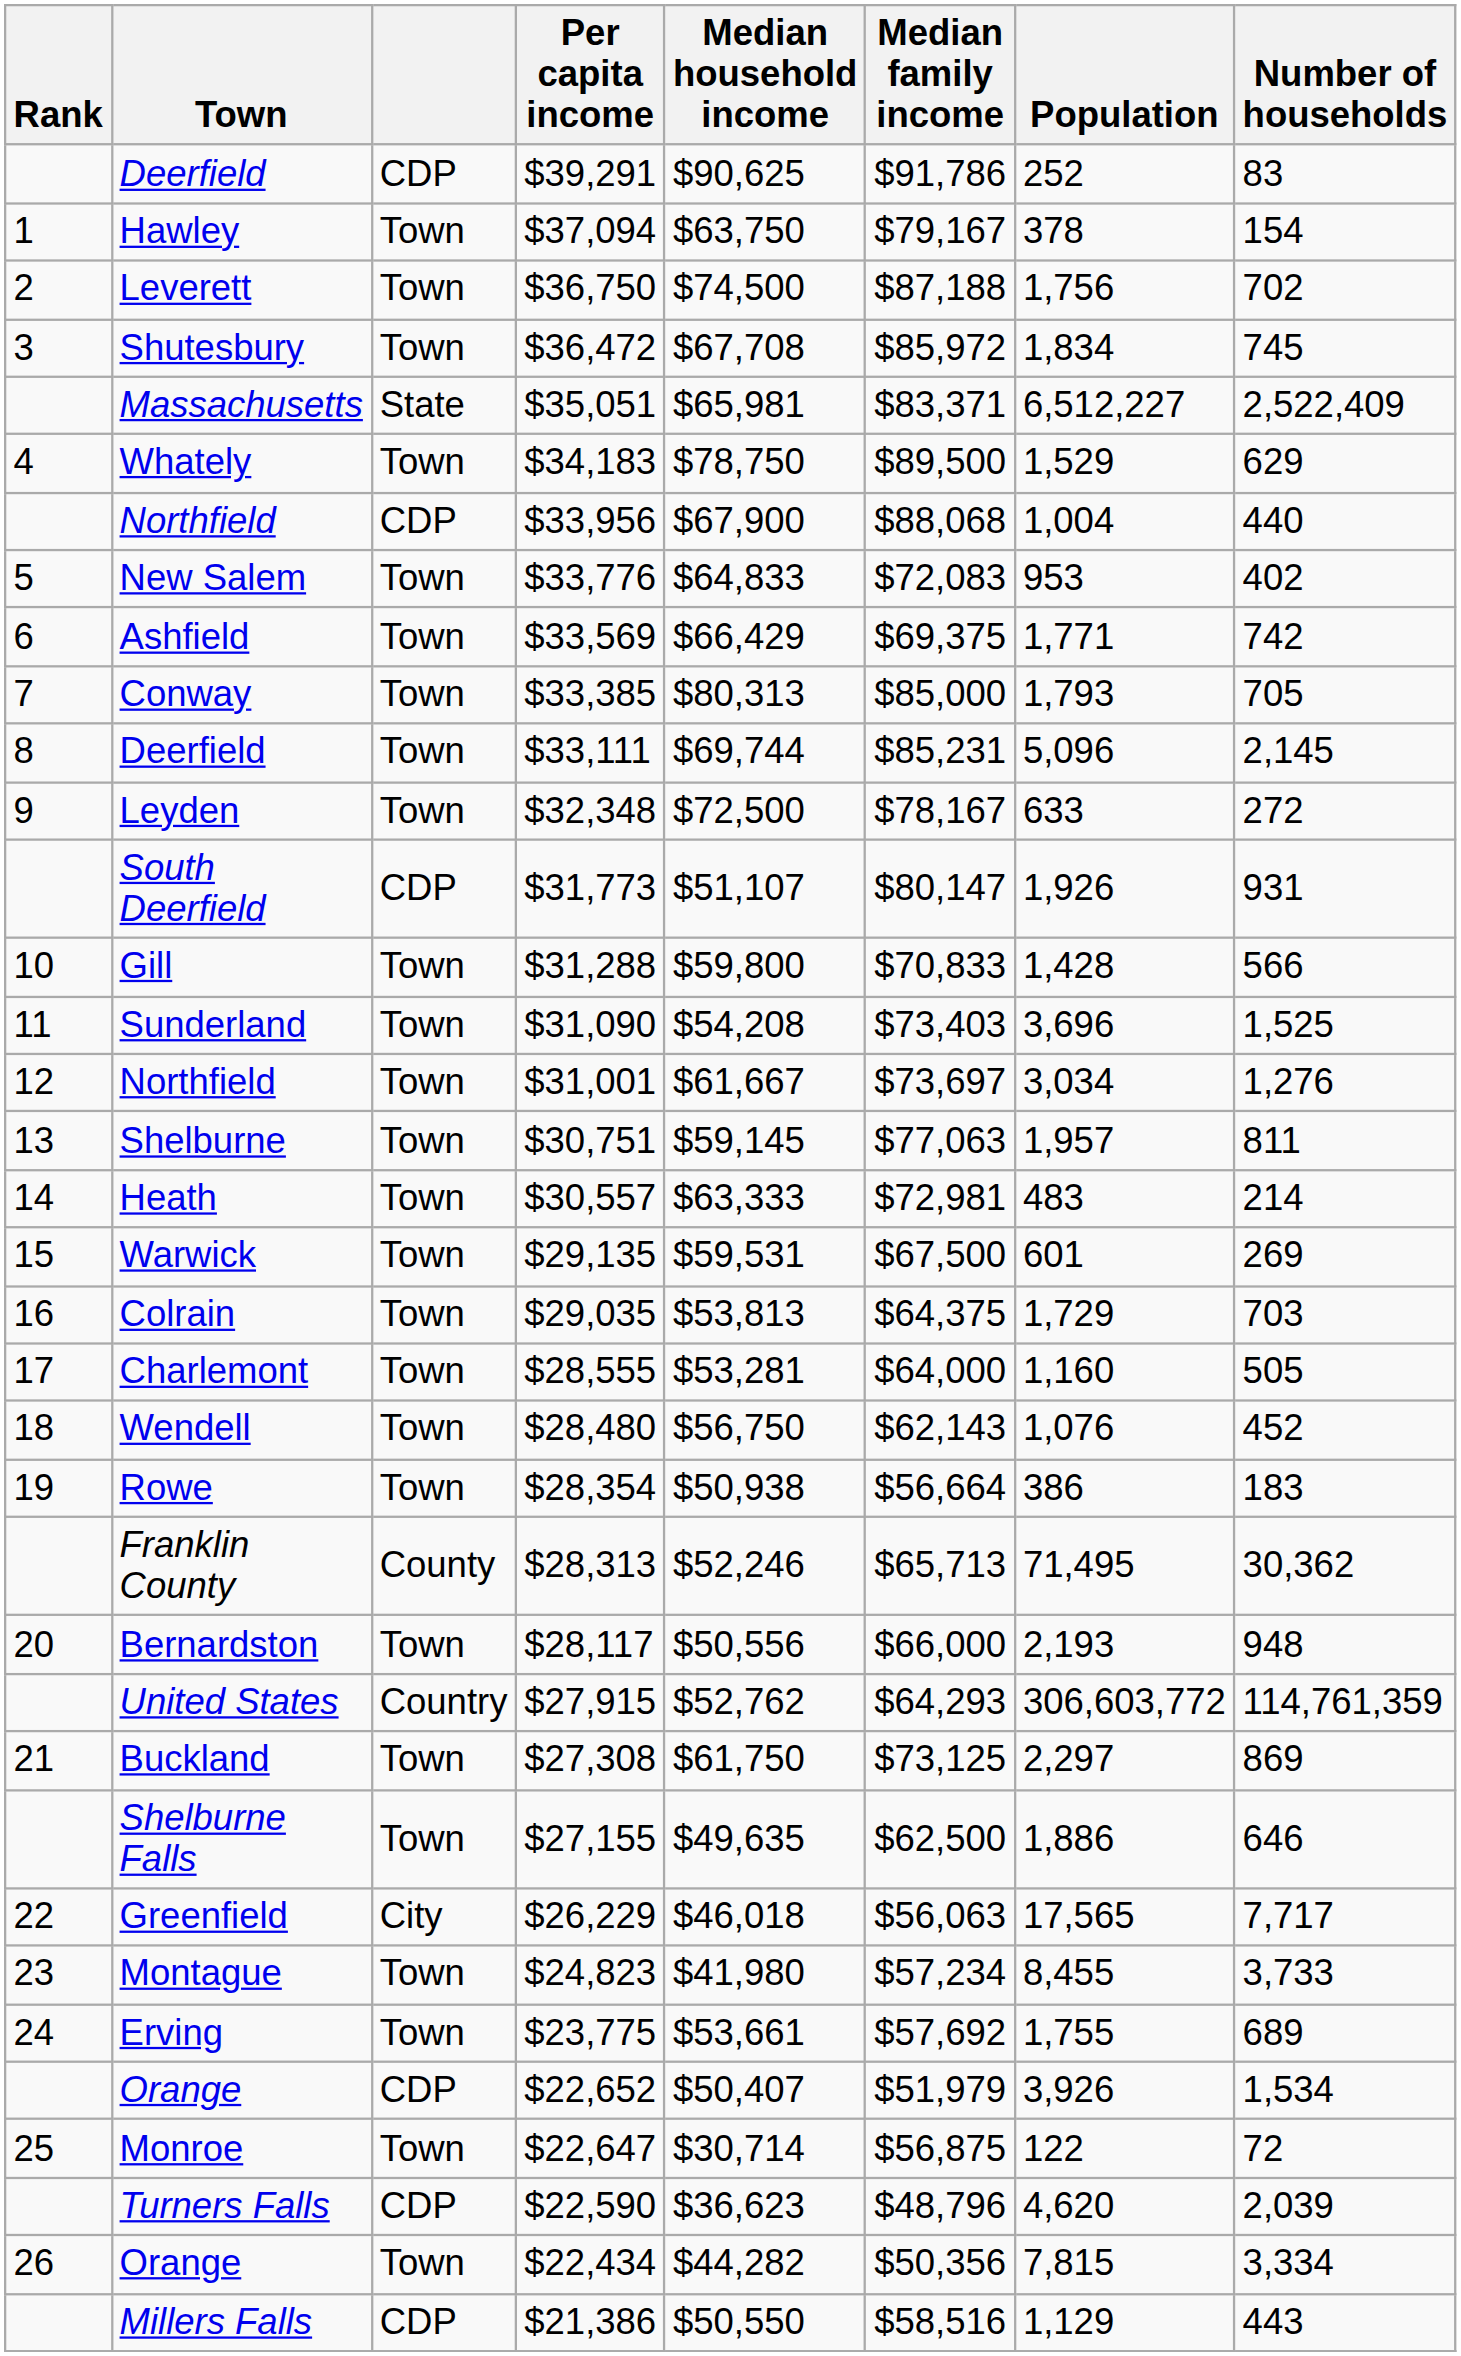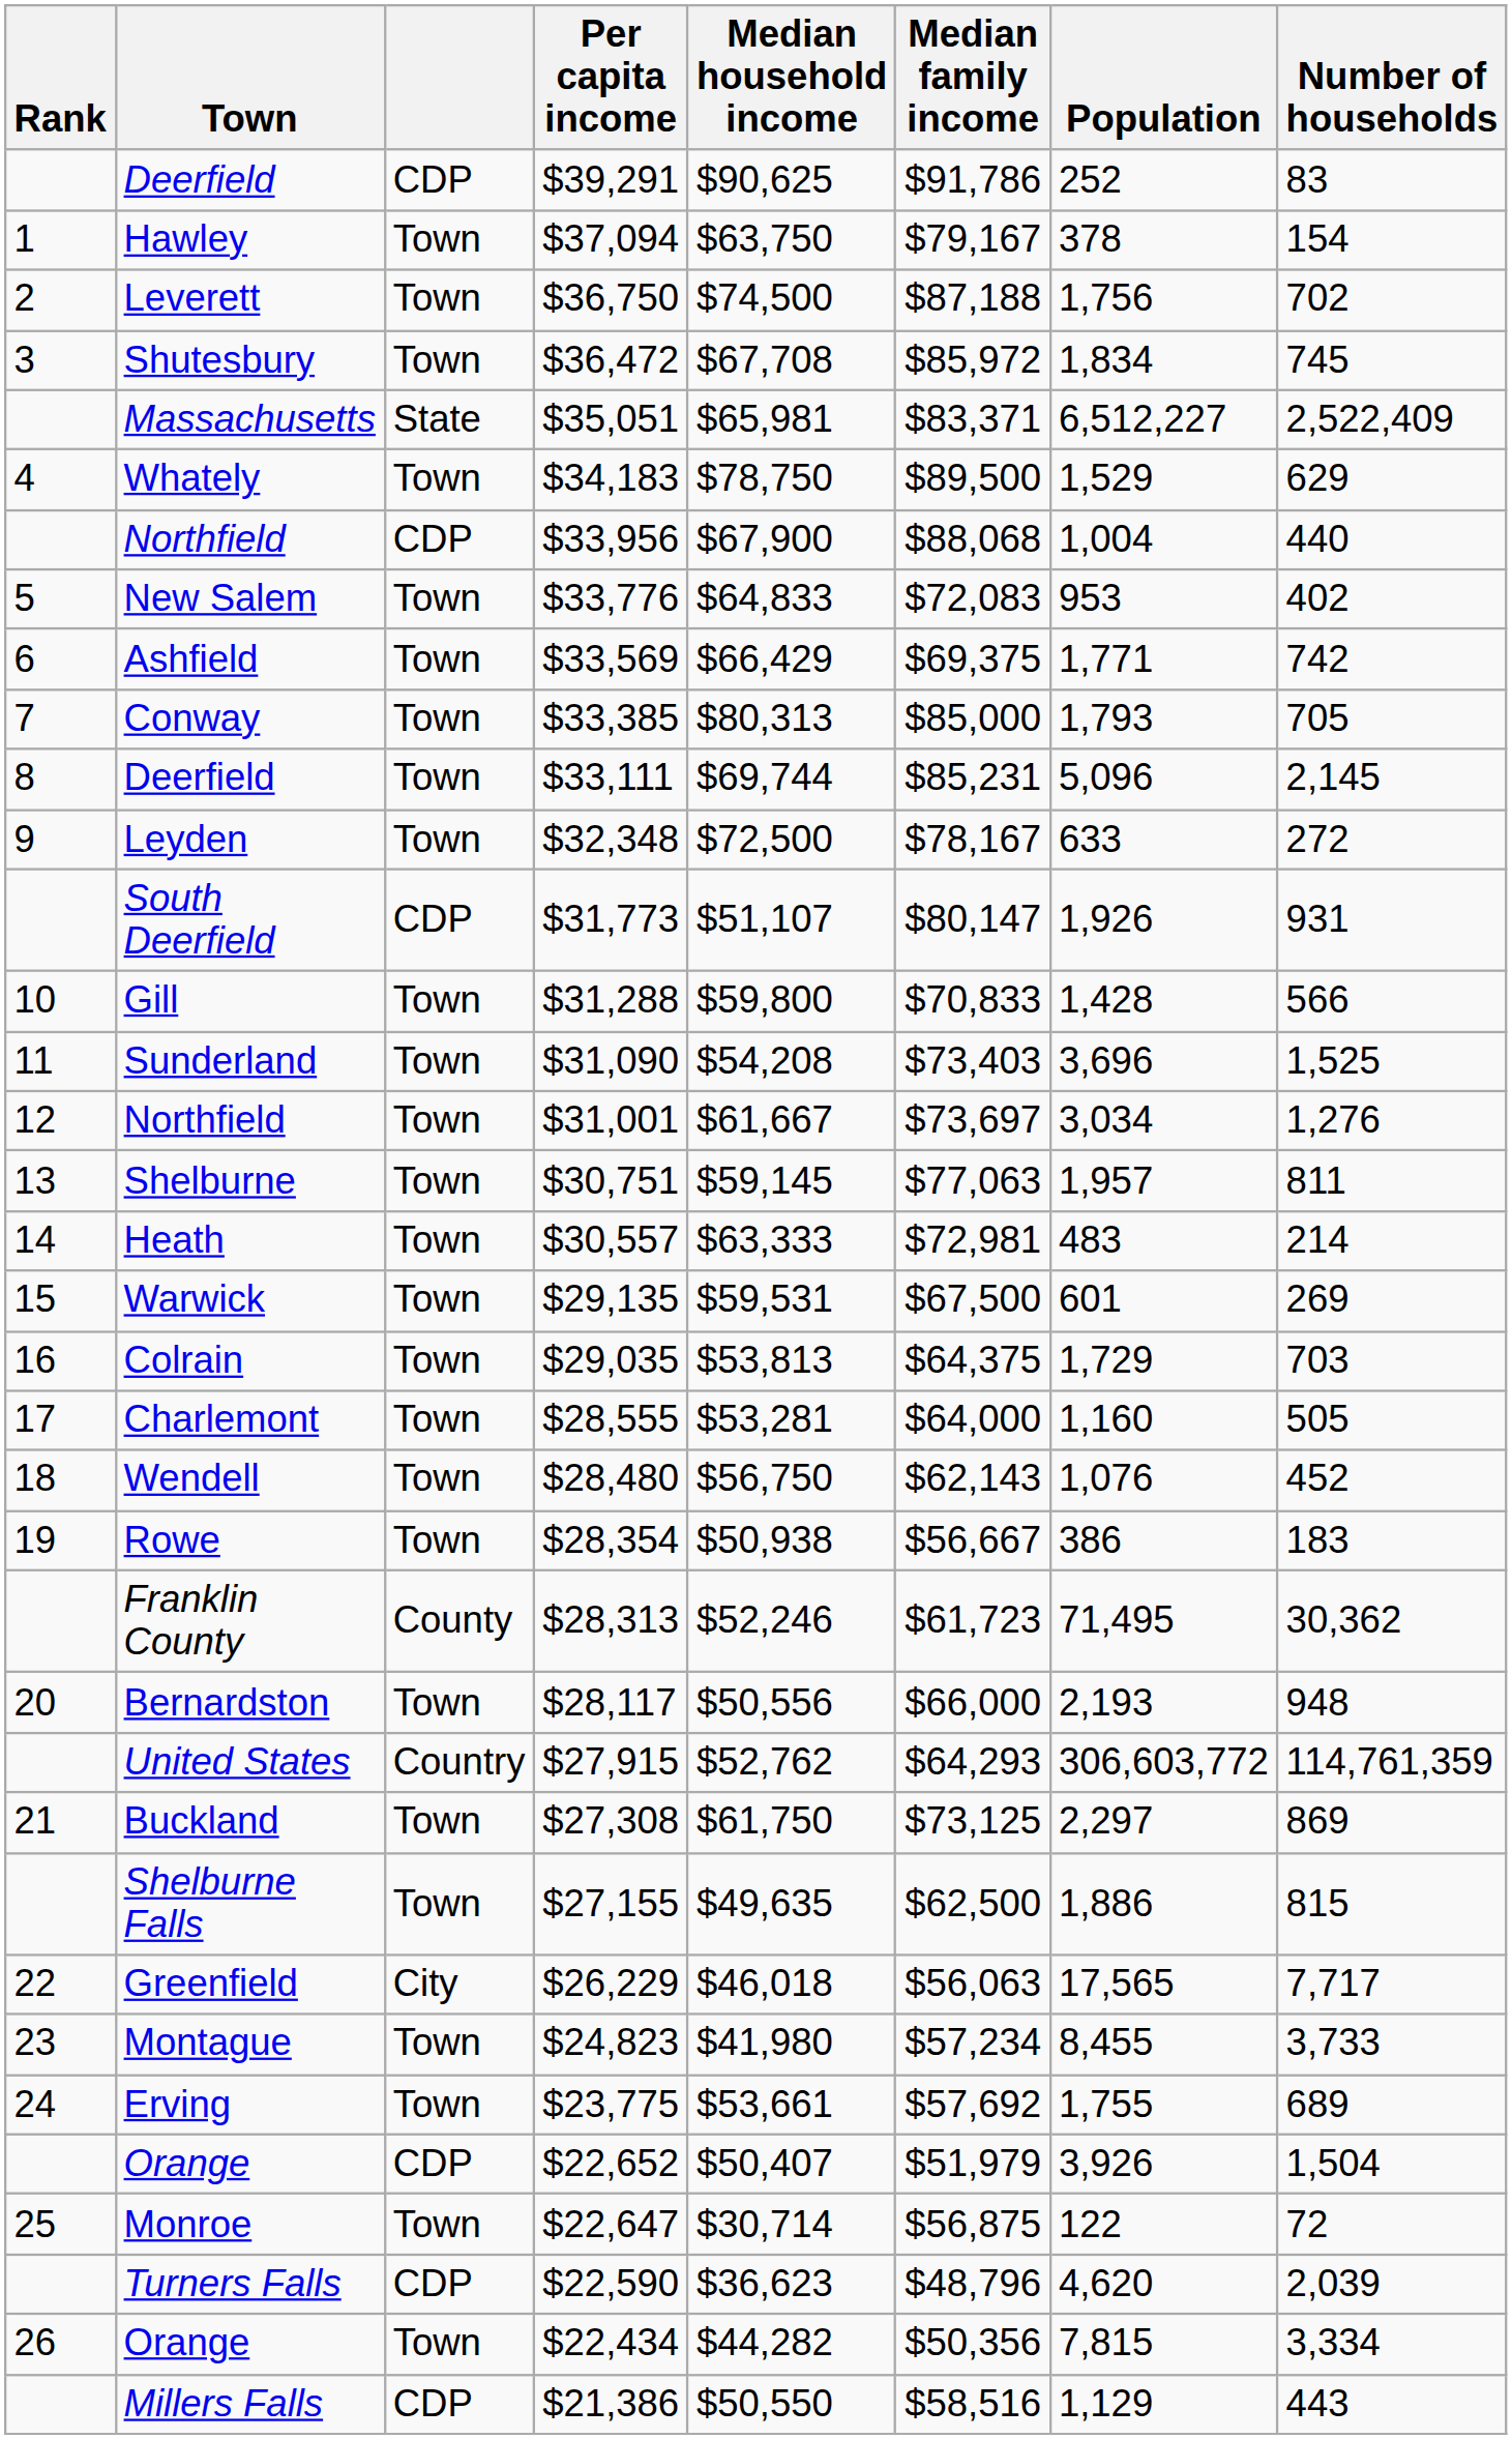Rowe | Median family income: $56,664 -> $56,667
Franklin County | Median family income: $65,713 -> $61,723
Shelburne Falls | Number of households: 646 -> 815
Orange / $22,652 | Number of households: 1,534 -> 1,504
